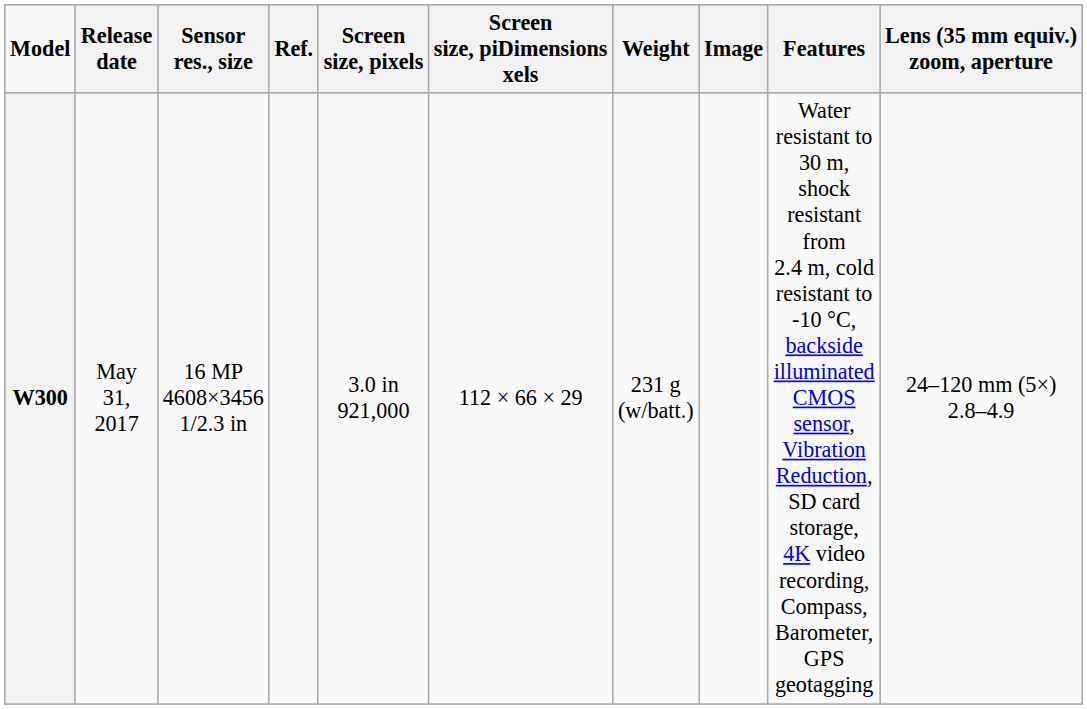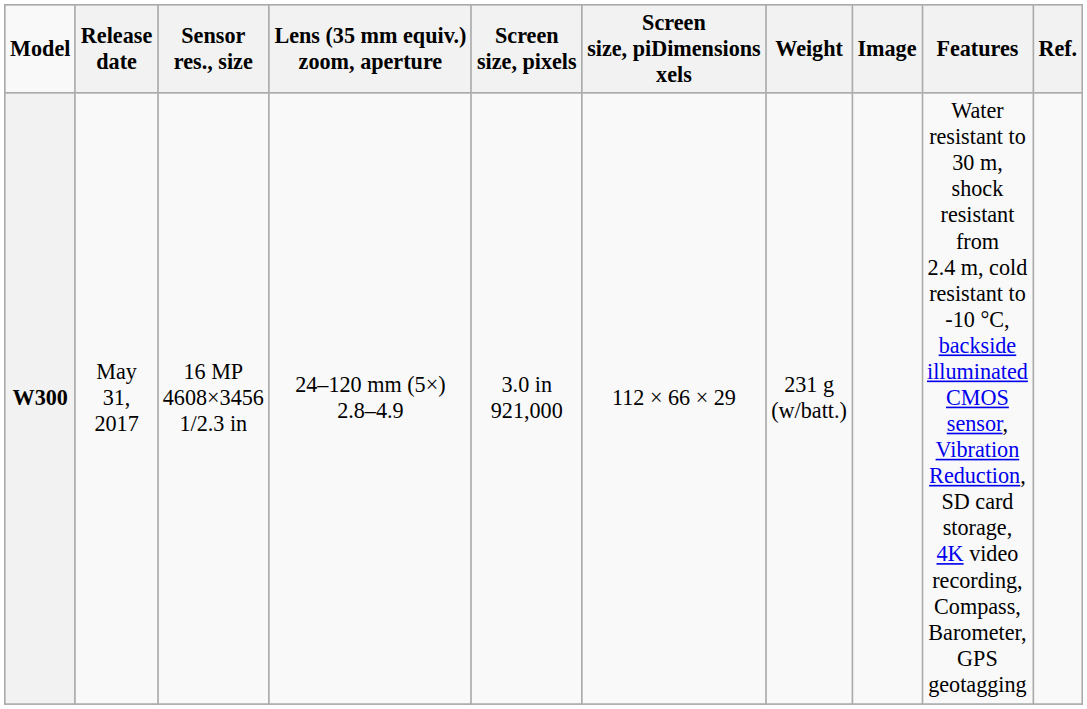columns swapped: Lens (35 mm equiv.) zoom, aperture <-> Ref.
